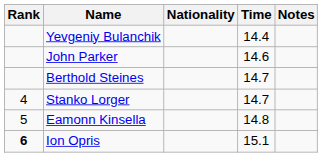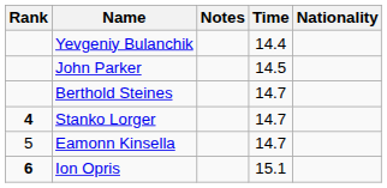columns swapped: Nationality <-> Notes
John Parker | Time: 14.6 -> 14.5
Stanko Lorger | Rank: normal -> bold
Eamonn Kinsella | Time: 14.8 -> 14.7
